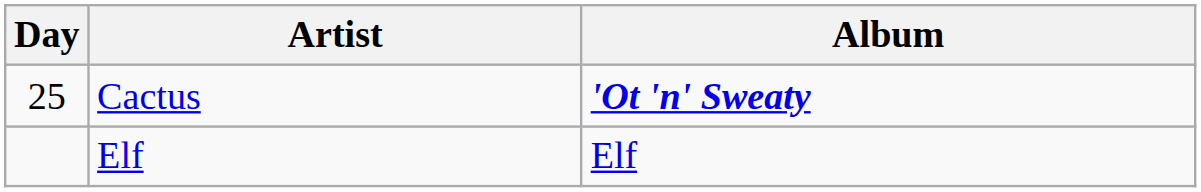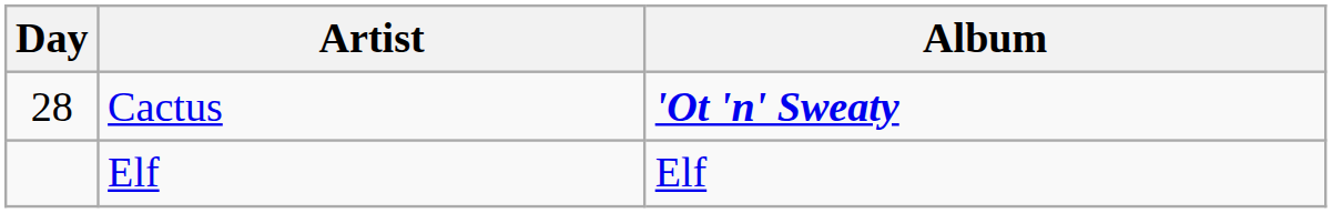Cactus | Day: 25 -> 28
